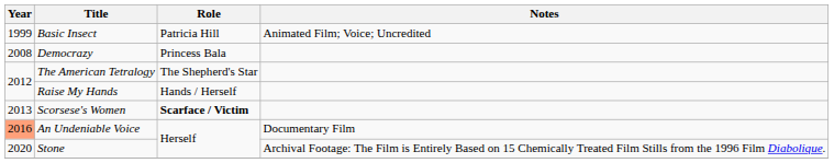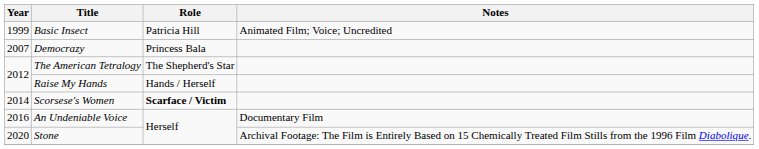Democrazy | Year: 2008 -> 2007
Scorsese's Women | Year: 2013 -> 2014
An Undeniable Voice | Year: lightsalmon background -> no background
